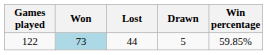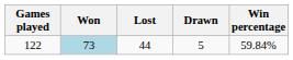122 | Win percentage: 59.85% -> 59.84%
